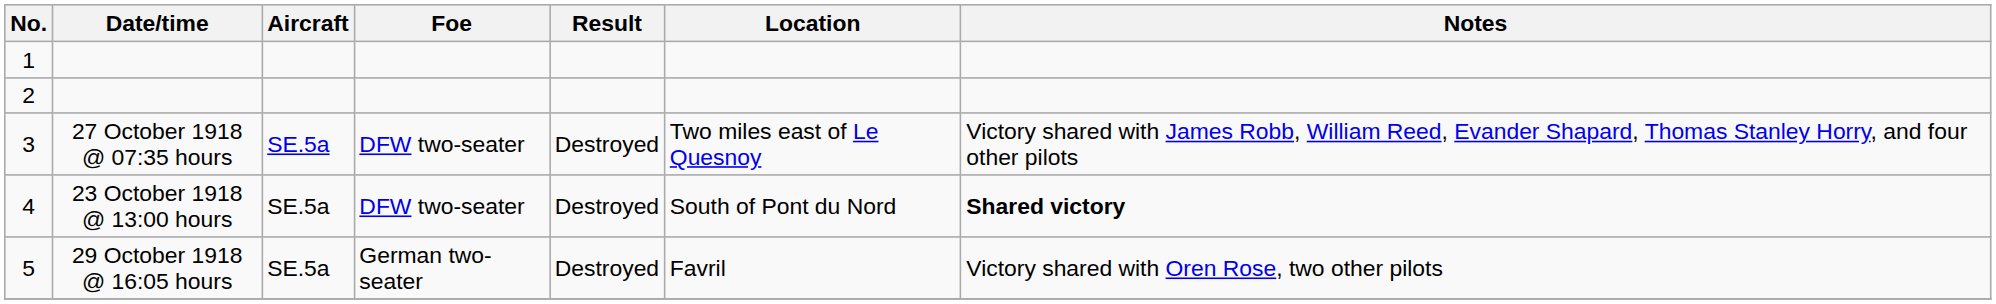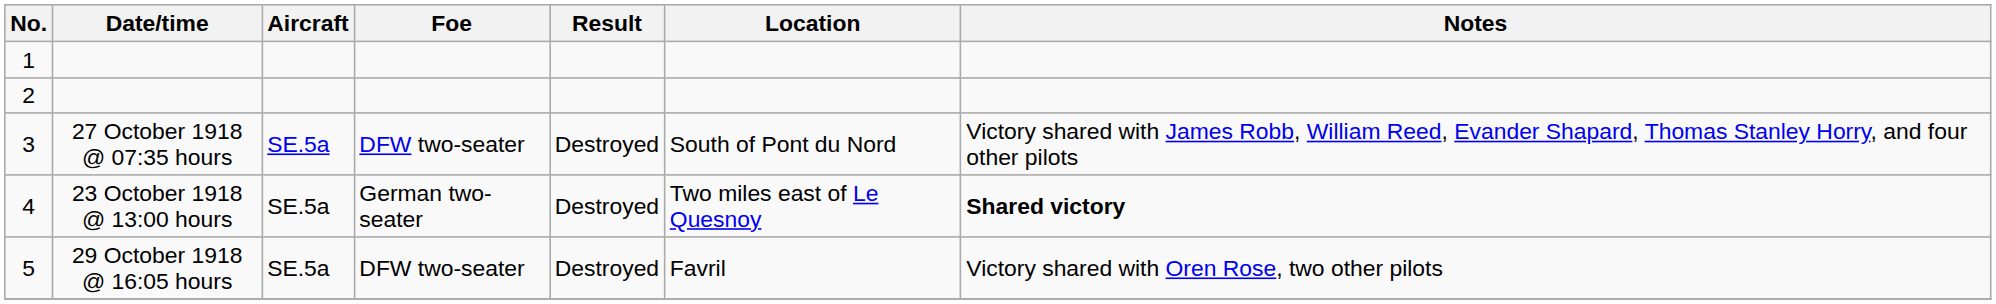3 | Location: Two miles east of Le Quesnoy -> South of Pont du Nord
4 | Foe: DFW two-seater -> German two-seater
4 | Location: South of Pont du Nord -> Two miles east of Le Quesnoy
5 | Foe: German two-seater -> DFW two-seater
